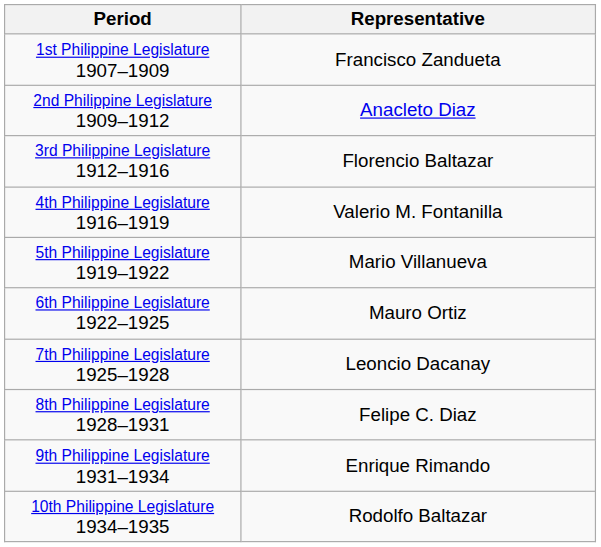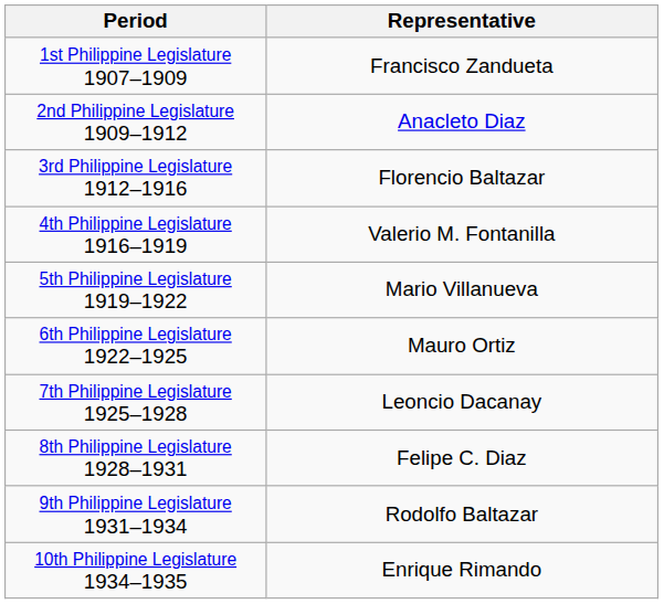9th Philippine Legislature 1931–1934 | Representative: Enrique Rimando -> Rodolfo Baltazar
10th Philippine Legislature 1934–1935 | Representative: Rodolfo Baltazar -> Enrique Rimando
